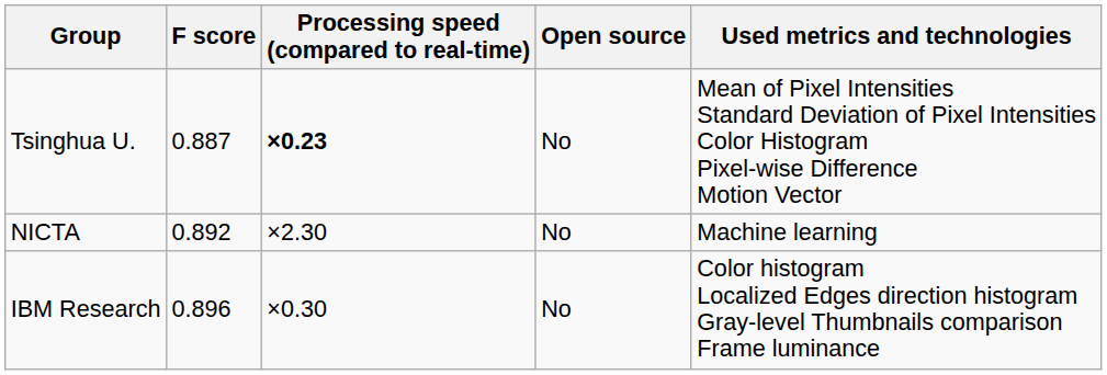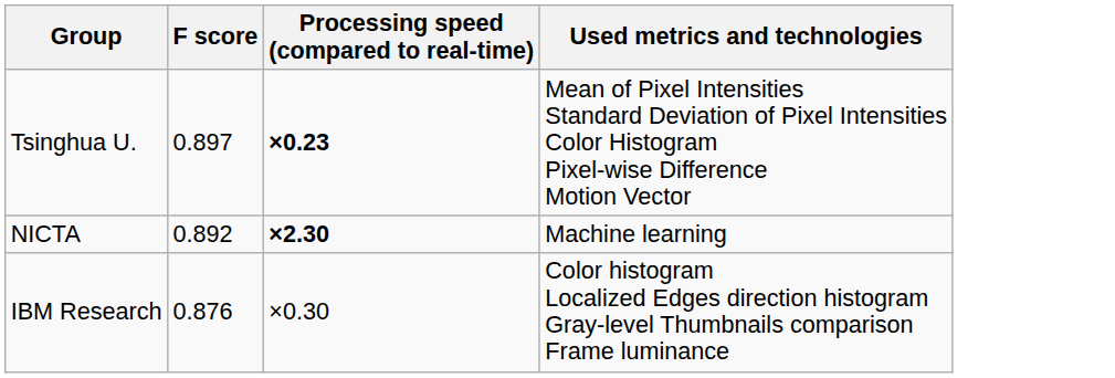- column: Open source | No | No | No
Tsinghua U. | F score: 0.887 -> 0.897
NICTA | Processing speed (compared to real-time): normal -> bold
IBM Research | F score: 0.896 -> 0.876
